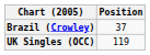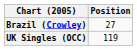Brazil (Crowley) | Position: 37 -> 27
